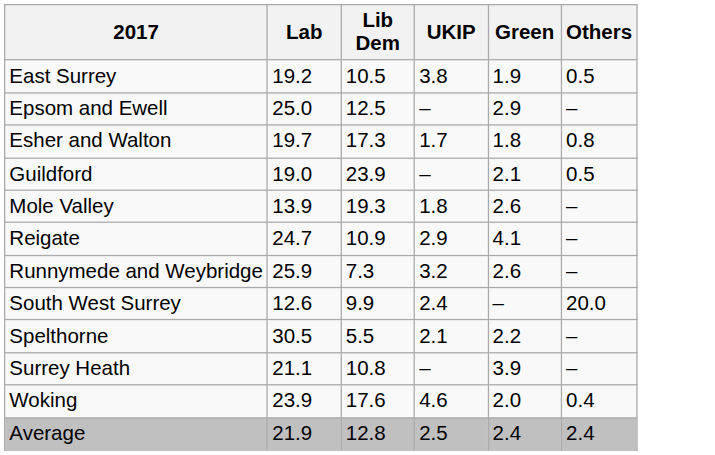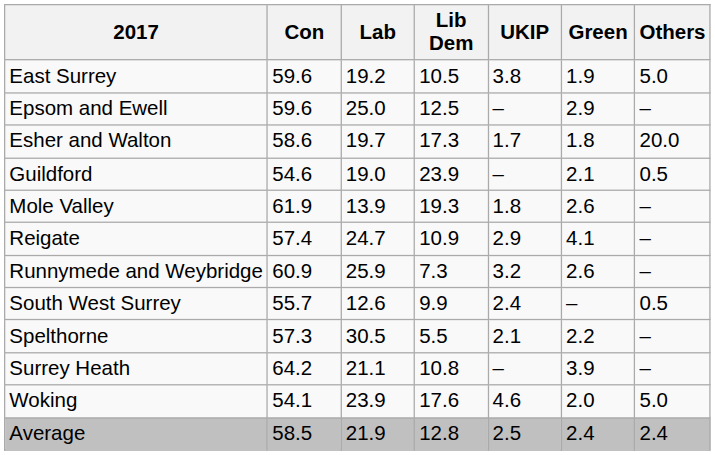+ column: Con | 59.6 | 59.6 | 58.6 | 54.6 | 61.9 | 57.4 | 60.9 | 55.7 | 57.3 | 64.2 | 54.1 | 58.5
East Surrey | Others: 0.5 -> 5.0
Esher and Walton | Others: 0.8 -> 20.0
South West Surrey | Others: 20.0 -> 0.5
Woking | Others: 0.4 -> 5.0
